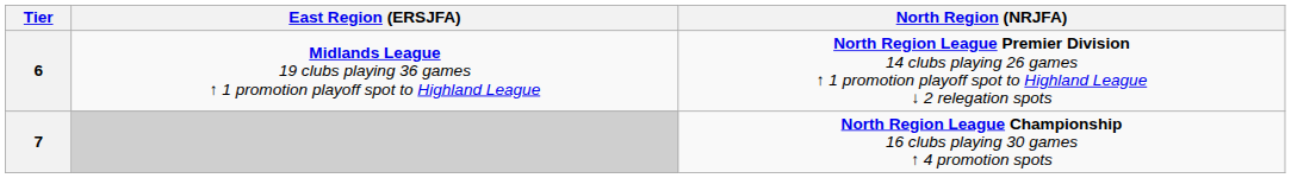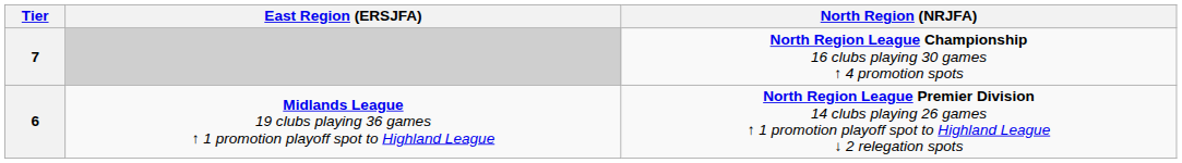rows swapped: 6 <-> 7
